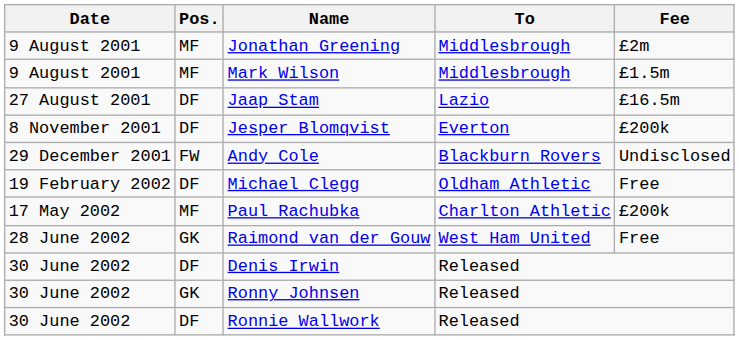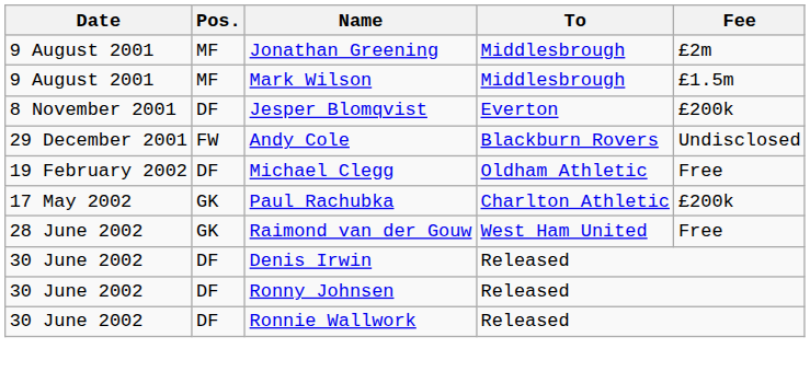- row: 27 August 2001 | DF | Jaap Stam | Lazio | £16.5m
Paul Rachubka | Pos.: MF -> GK
Ronny Johnsen | Pos.: GK -> DF
